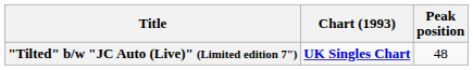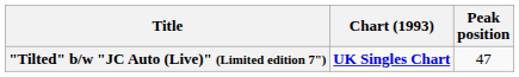"Tilted" b/w "JC Auto (Live)" (Limited edition 7") | Peak position: 48 -> 47
